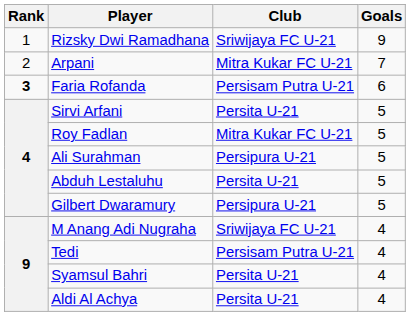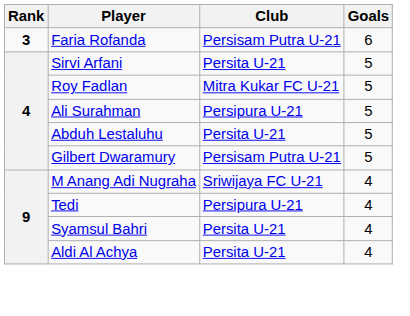- row: 1 | Rizsky Dwi Ramadhana | Sriwijaya FC U-21 | 9
- row: 2 | Arpani | Mitra Kukar FC U-21 | 7
Gilbert Dwaramury | Club: Persipura U-21 -> Persisam Putra U-21
Tedi | Club: Persisam Putra U-21 -> Persipura U-21
